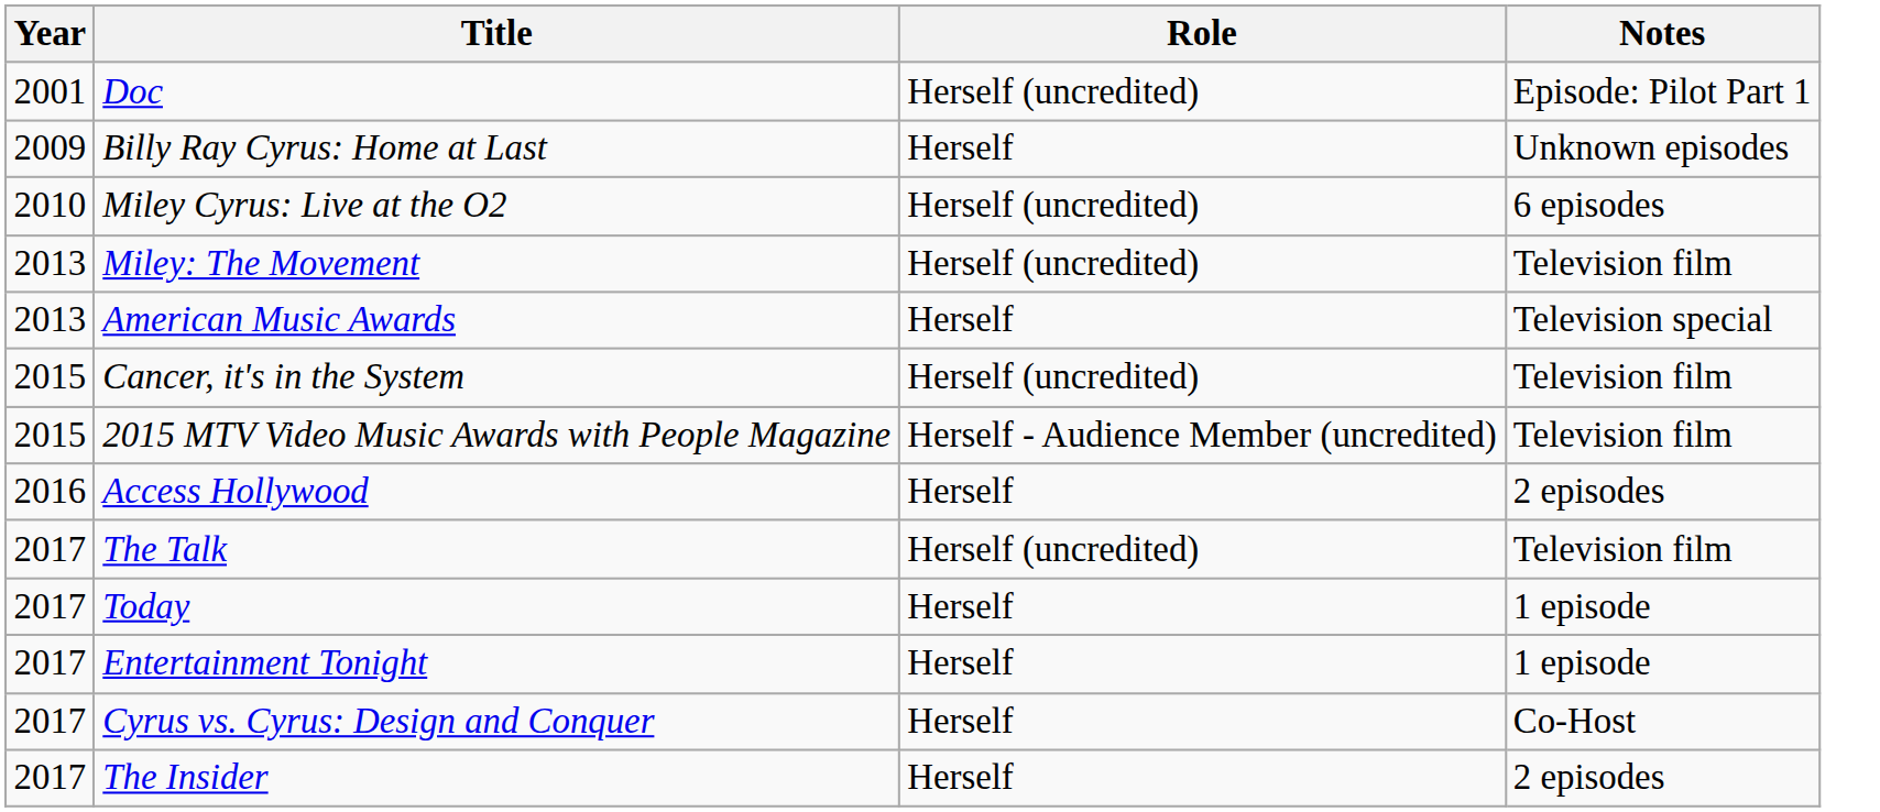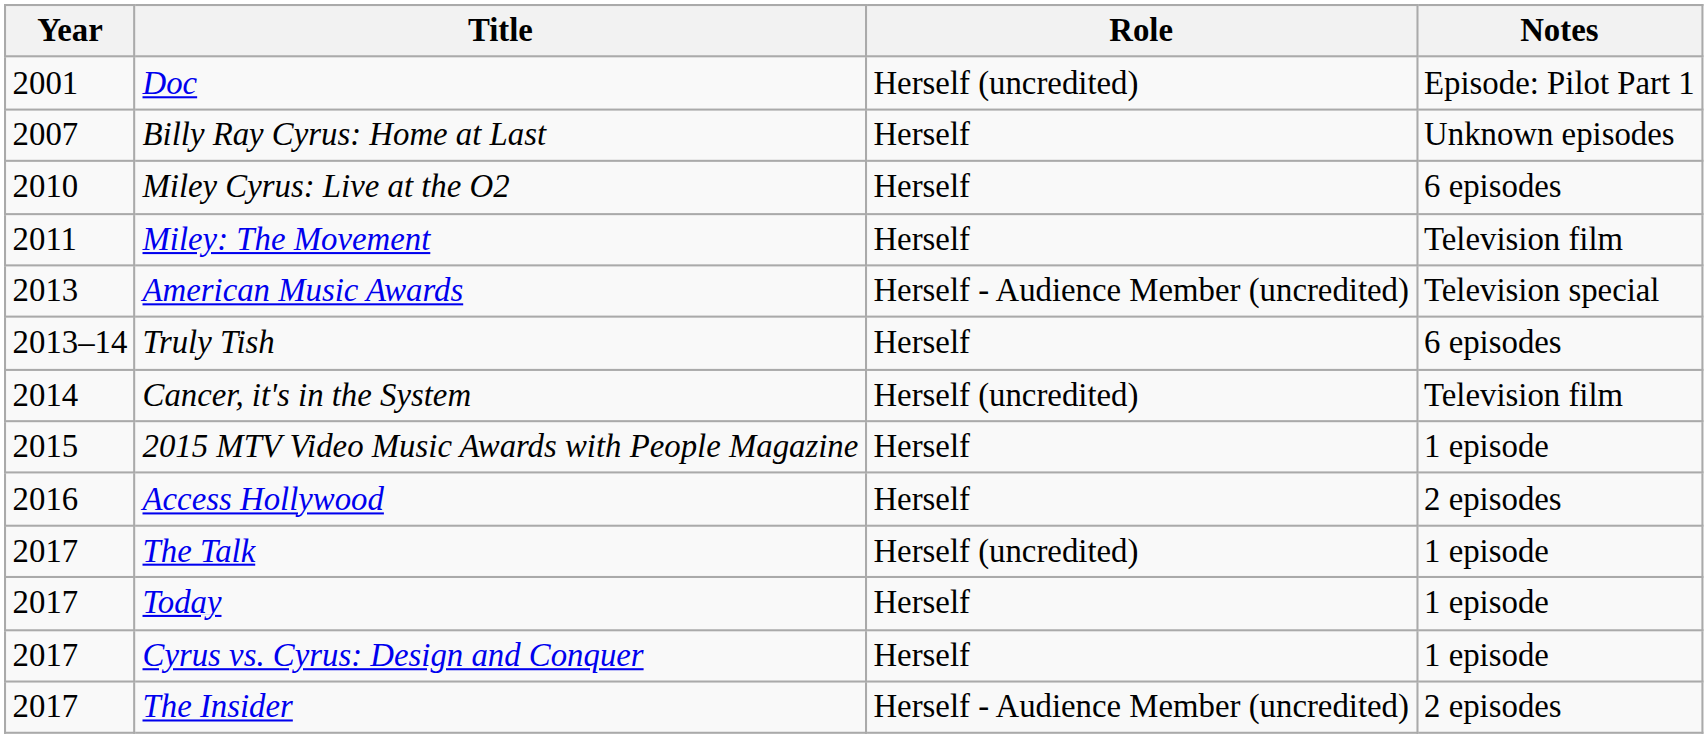Billy Ray Cyrus: Home at Last | Year: 2009 -> 2007
Miley Cyrus: Live at the O2 | Role: Herself (uncredited) -> Herself
Miley: The Movement | Year: 2013 -> 2011
Miley: The Movement | Role: Herself (uncredited) -> Herself
American Music Awards | Role: Herself -> Herself - Audience Member (uncredited)
+ row: 2013–14 | Truly Tish | Herself | 6 episodes
Cancer, it's in the System | Year: 2015 -> 2014
2015 MTV Video Music Awards with People Magazine | Role: Herself - Audience Member (uncredited) -> Herself
2015 MTV Video Music Awards with People Magazine | Notes: Television film -> 1 episode
The Talk | Notes: Television film -> 1 episode
- row: 2017 | Entertainment Tonight | Herself | 1 episode
Cyrus vs. Cyrus: Design and Conquer | Notes: Co-Host -> 1 episode
The Insider | Role: Herself -> Herself - Audience Member (uncredited)
